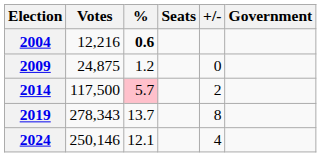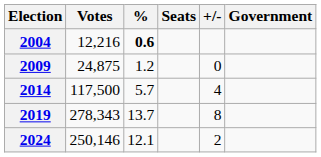2014 | %: pink background -> no background
2014 | +/-: 2 -> 4
2024 | +/-: 4 -> 2
